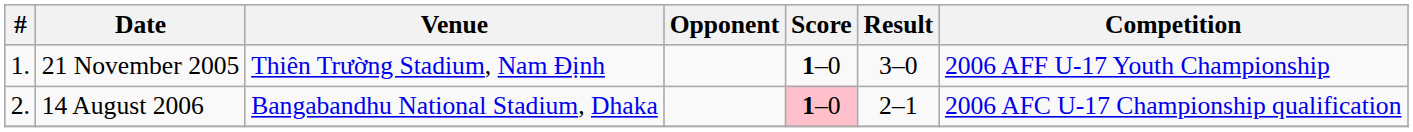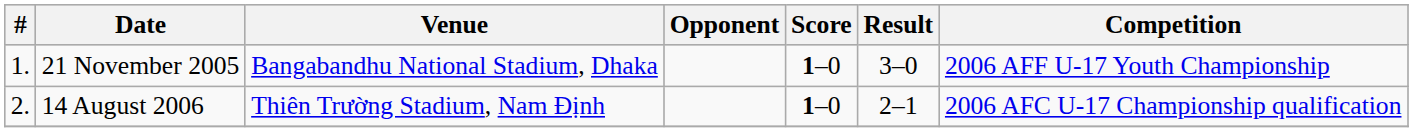21 November 2005 | Venue: Thiên Trường Stadium, Nam Định -> Bangabandhu National Stadium, Dhaka
14 August 2006 | Venue: Bangabandhu National Stadium, Dhaka -> Thiên Trường Stadium, Nam Định
14 August 2006 | Score: pink background -> no background
